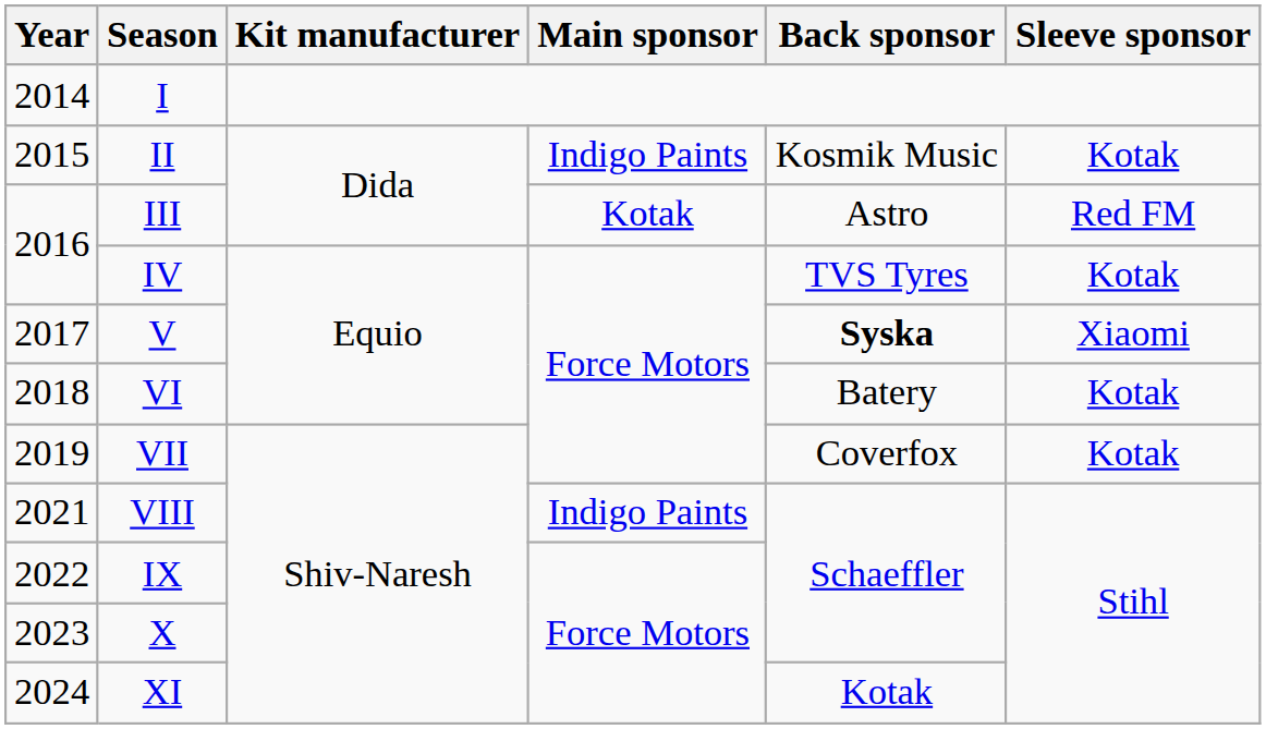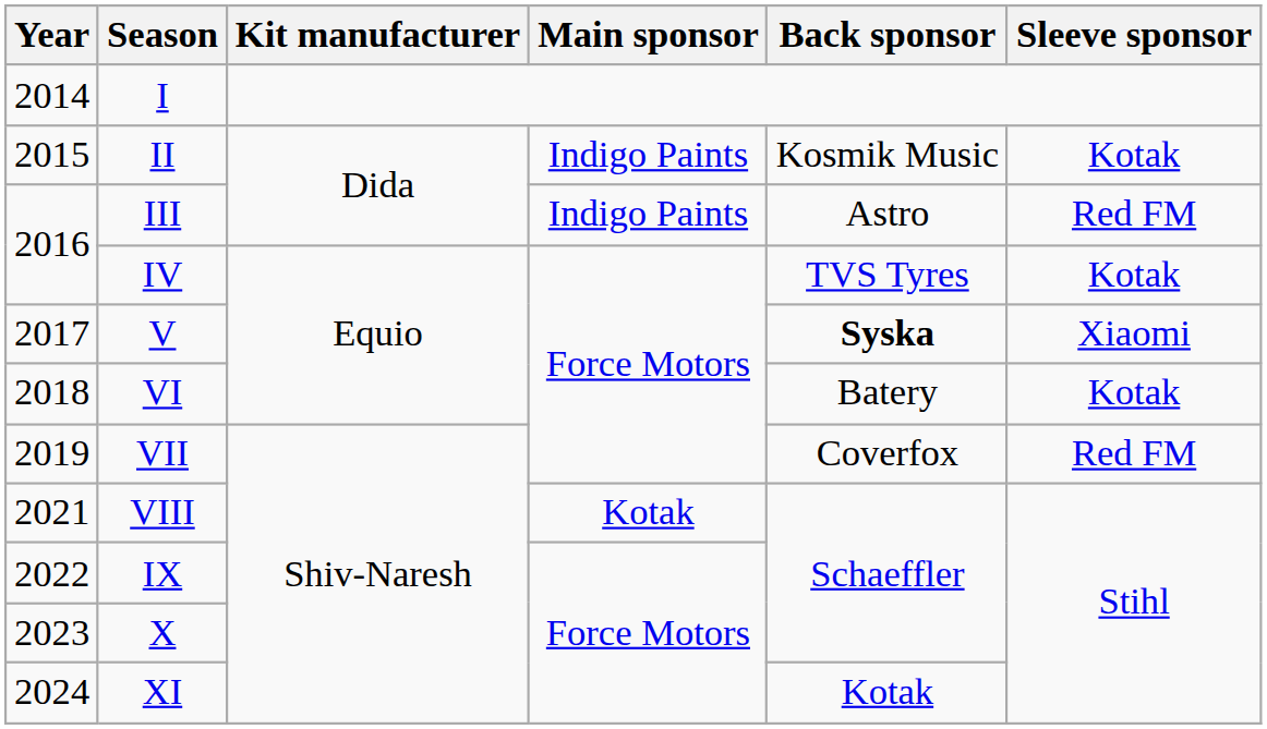III | Main sponsor: Kotak -> Indigo Paints
VII | Sleeve sponsor: Kotak -> Red FM
VIII | Main sponsor: Indigo Paints -> Kotak
